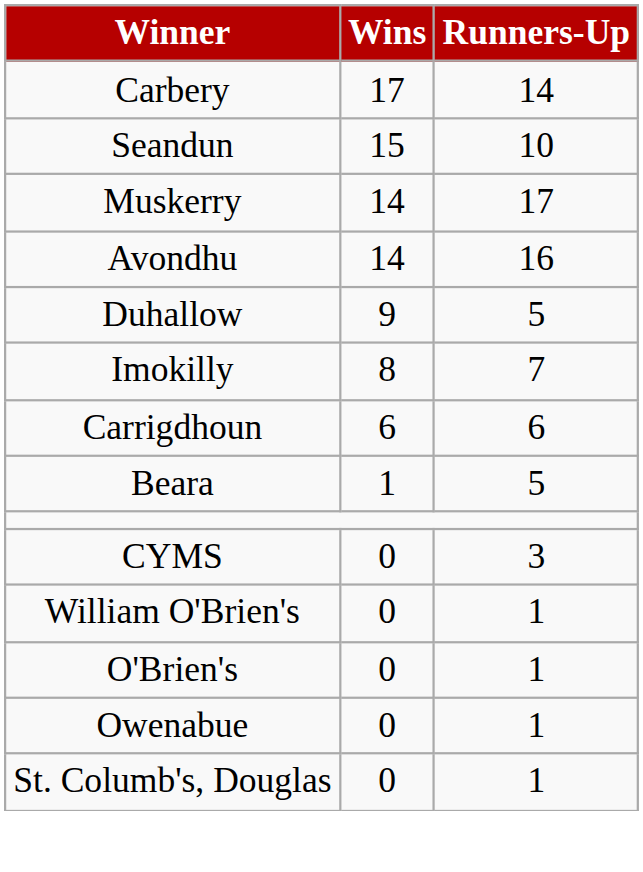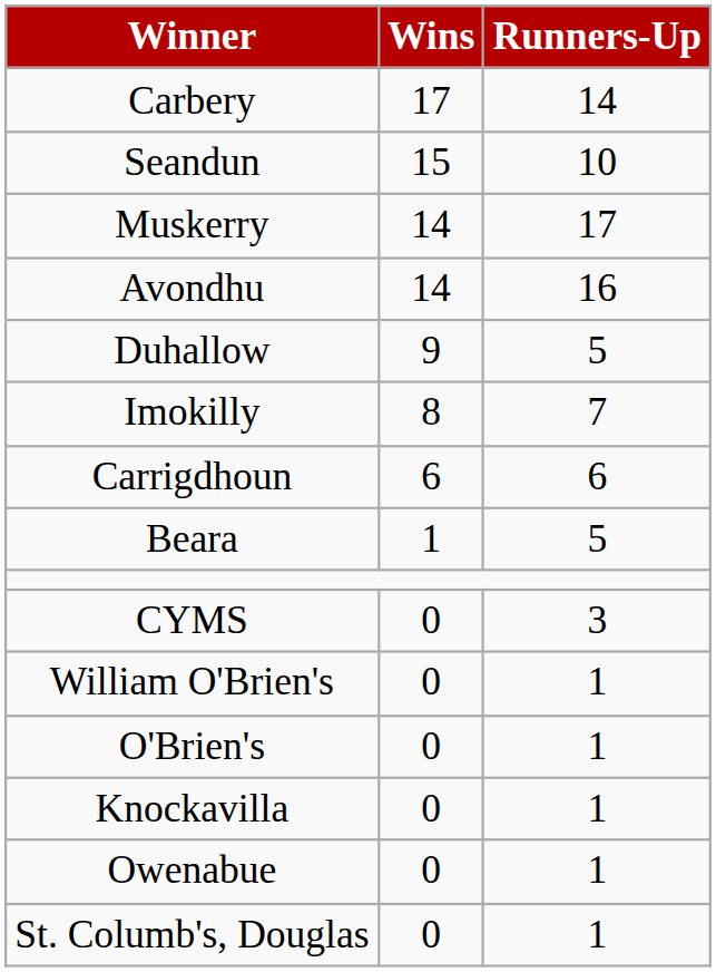+ row: Knockavilla | 0 | 1
